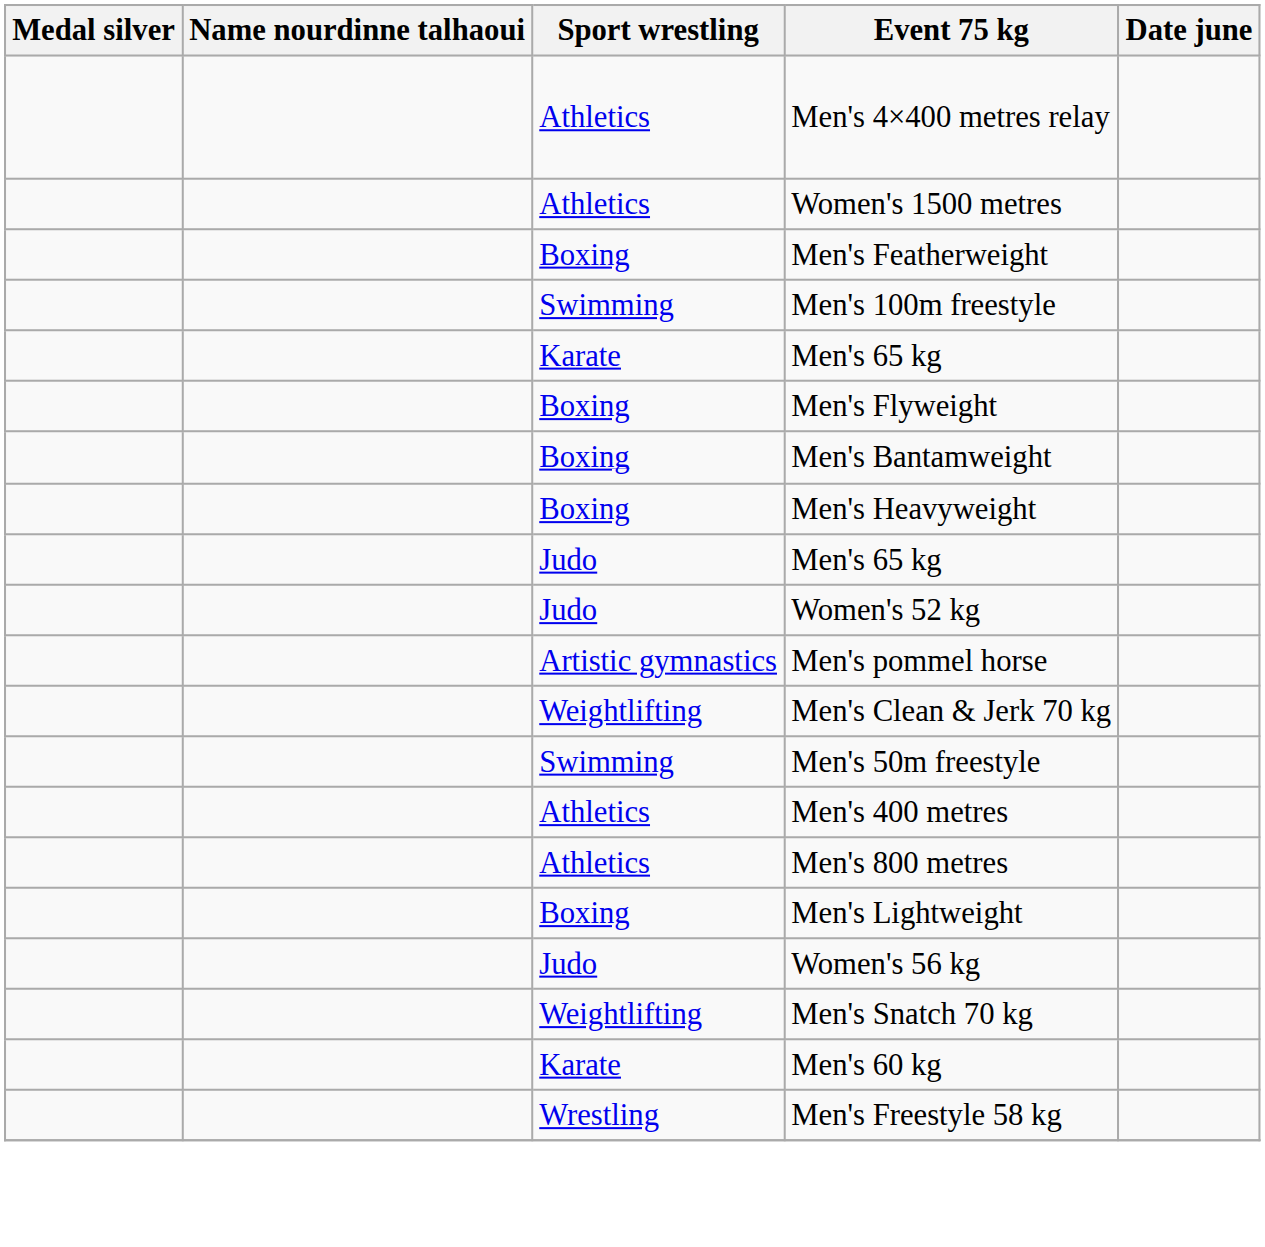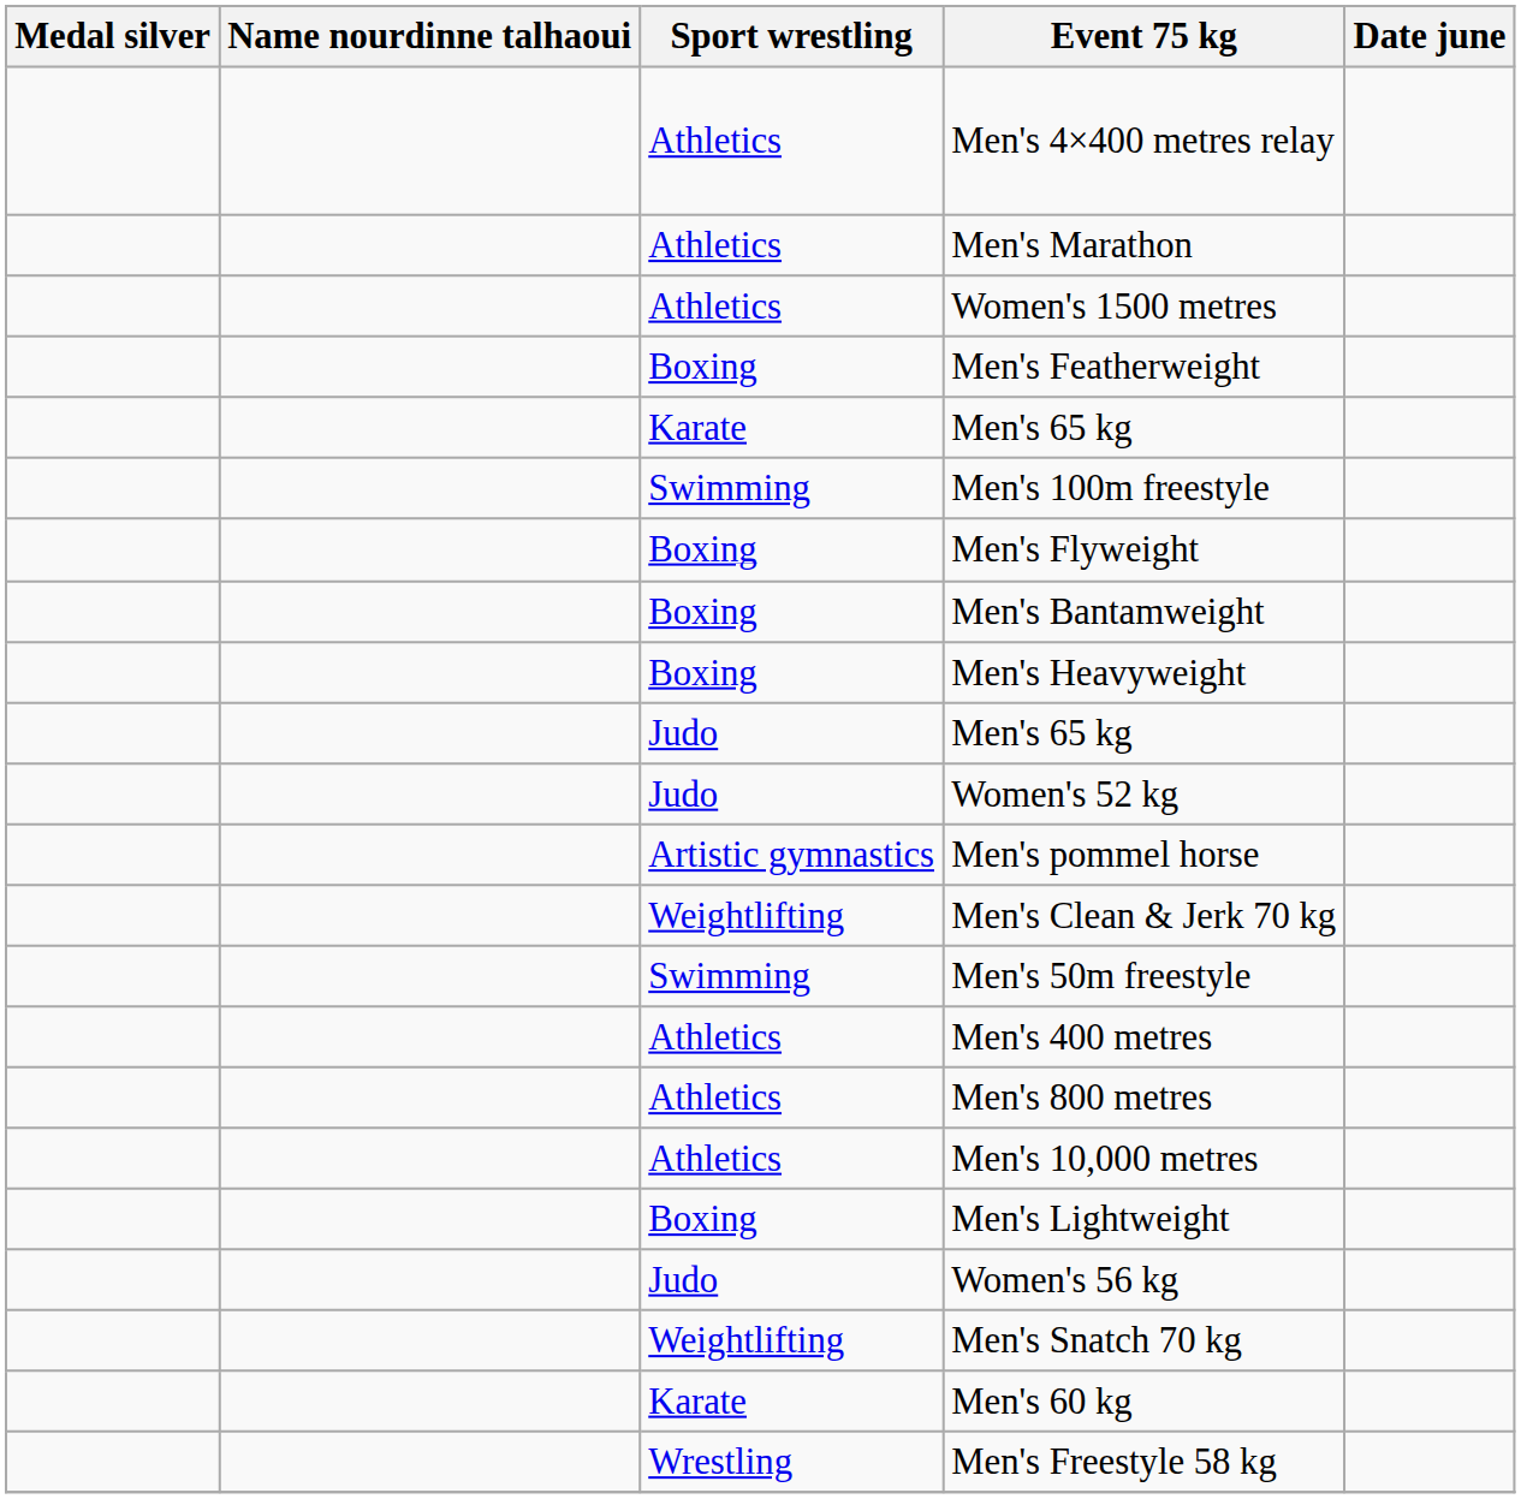+ row: Athletics | Men's Marathon
rows swapped: Karate / Men's 65 kg <-> Men's 100m freestyle
+ row: Athletics | Men's 10,000 metres
